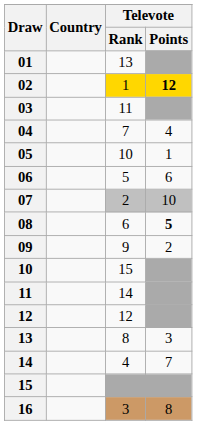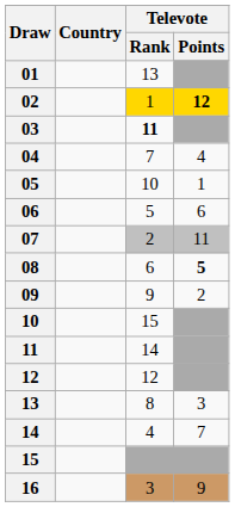03 | Televote / Rank: normal -> bold
07 | Televote / Points: 10 -> 11
16 | Televote / Points: 8 -> 9
